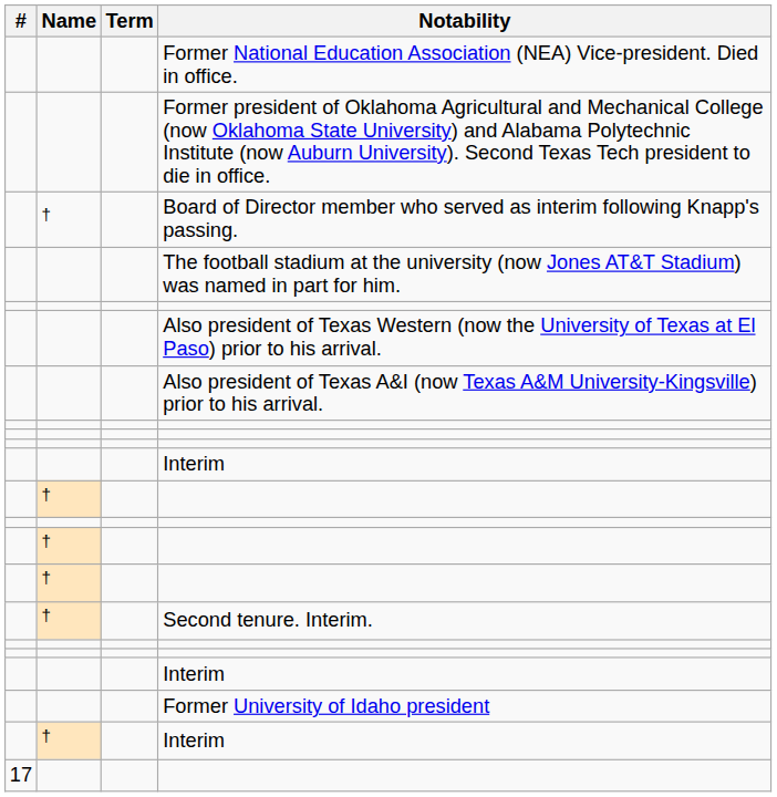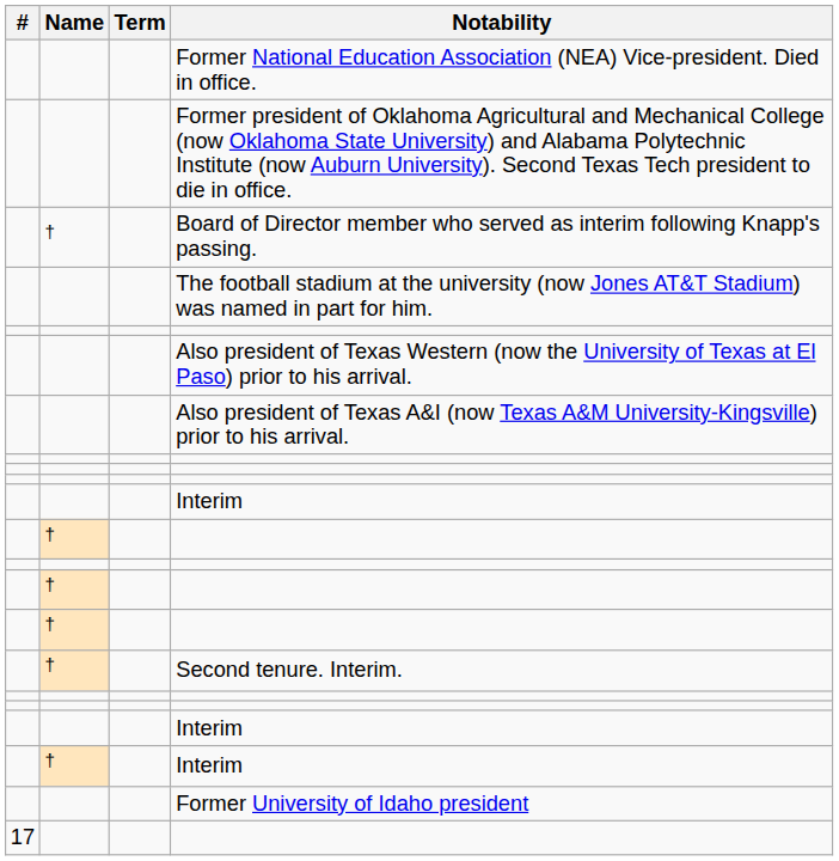rows swapped: Former University of Idaho president <-> † / Interim
